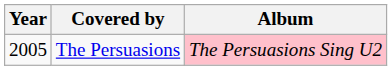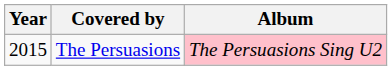The Persuasions | Year: 2005 -> 2015
